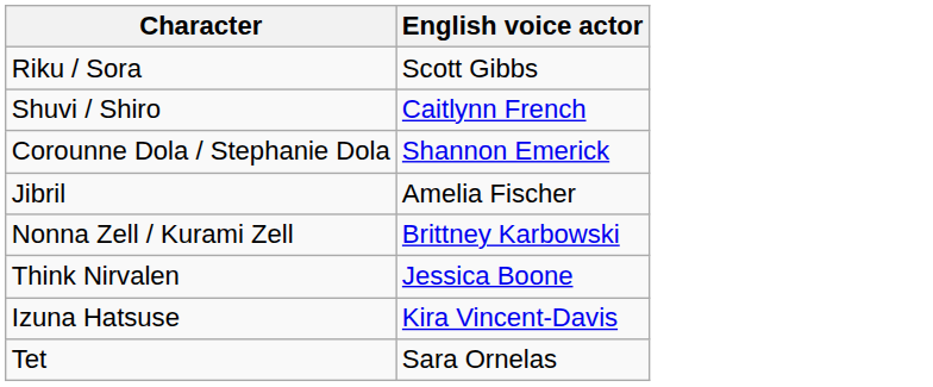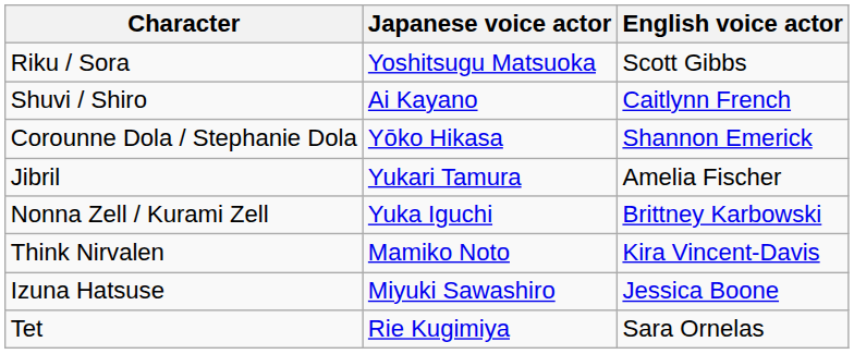+ column: Japanese voice actor | Yoshitsugu Matsuoka | Ai Kayano | Yōko Hikasa | Yukari Tamura | Yuka Iguchi | Mamiko Noto | Miyuki Sawashiro | Rie Kugimiya
Think Nirvalen | English voice actor: Jessica Boone -> Kira Vincent-Davis
Izuna Hatsuse | English voice actor: Kira Vincent-Davis -> Jessica Boone
